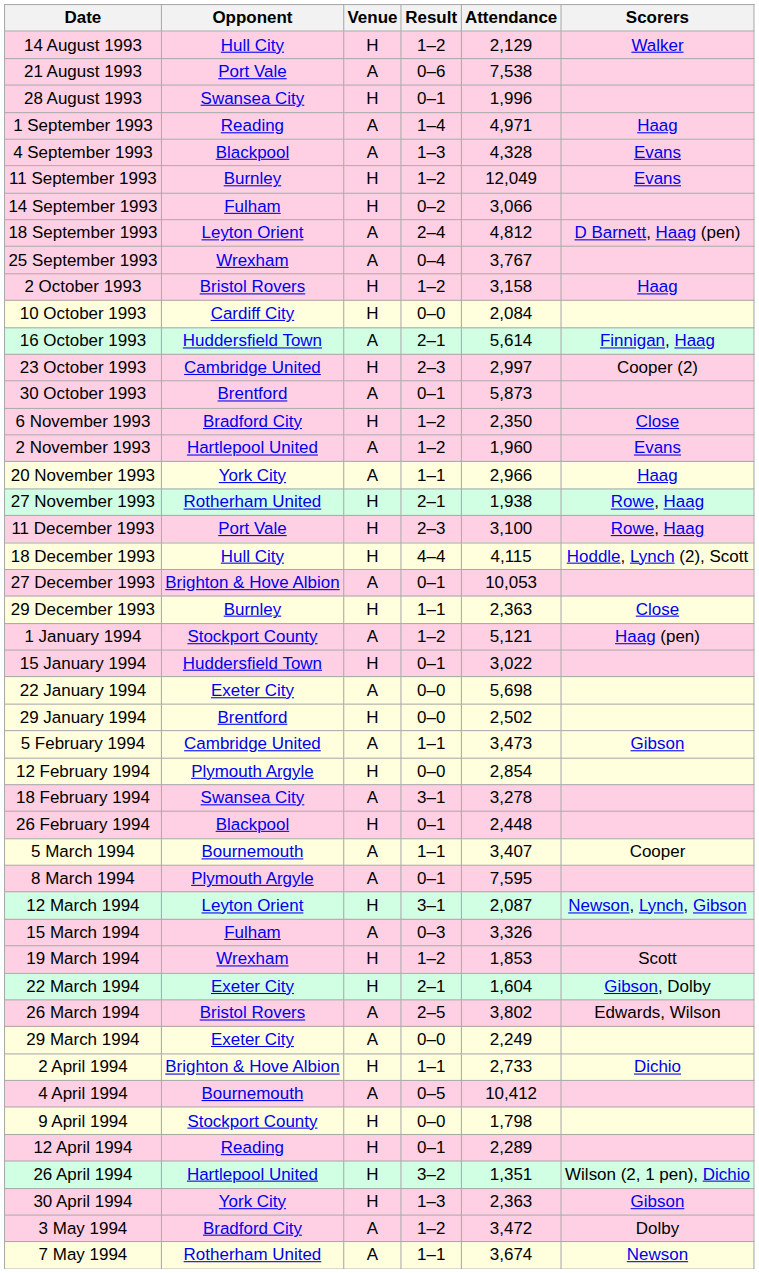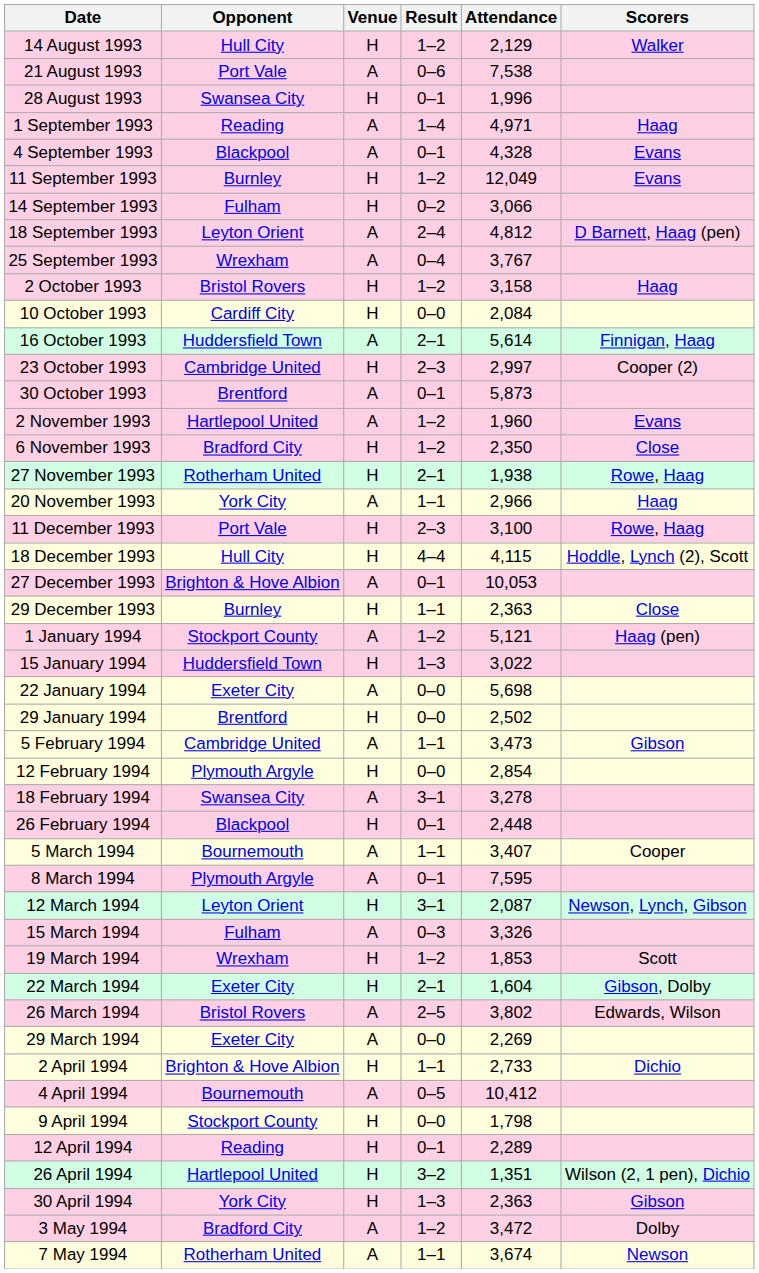4 September 1993 | Result: 1–3 -> 0–1
rows swapped: 2 November 1993 <-> 6 November 1993
rows swapped: 20 November 1993 <-> 27 November 1993
15 January 1994 | Result: 0–1 -> 1–3
29 March 1994 | Attendance: 2,249 -> 2,269
